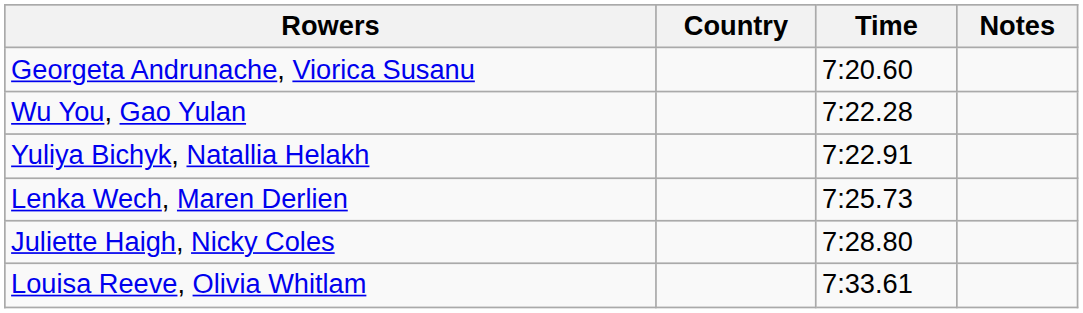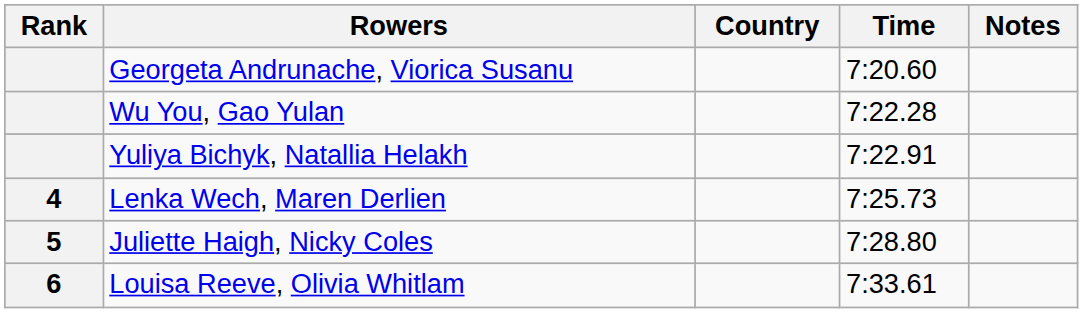+ column: Rank | 4 | 5 | 6
